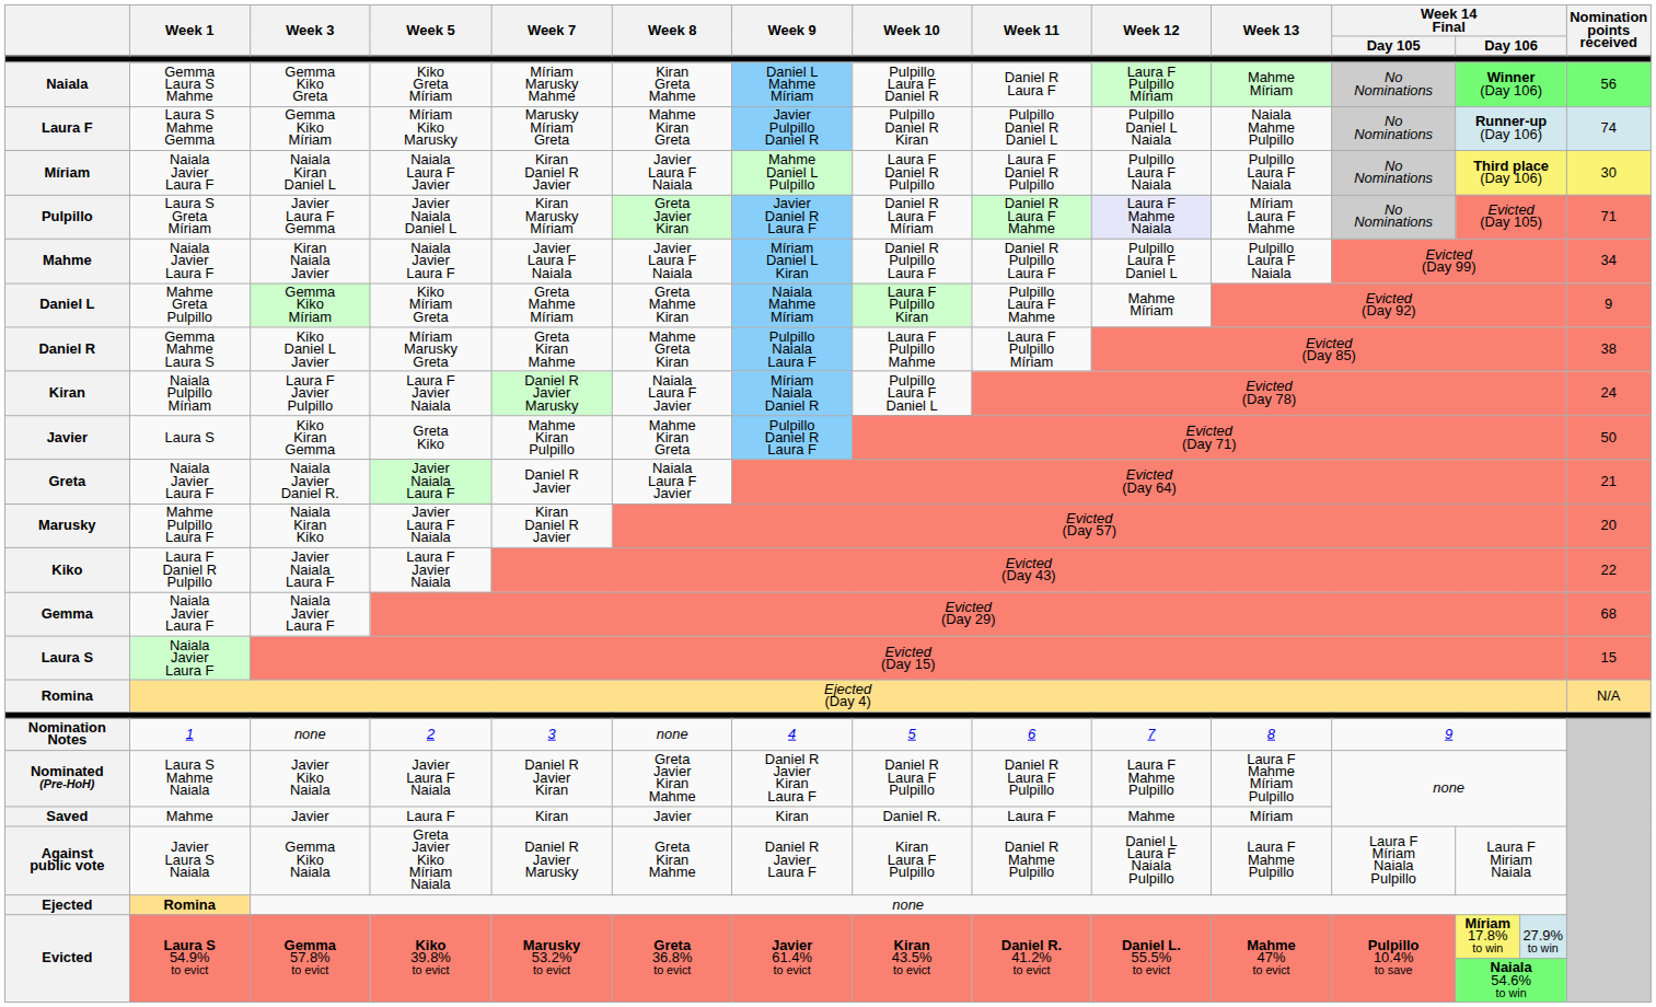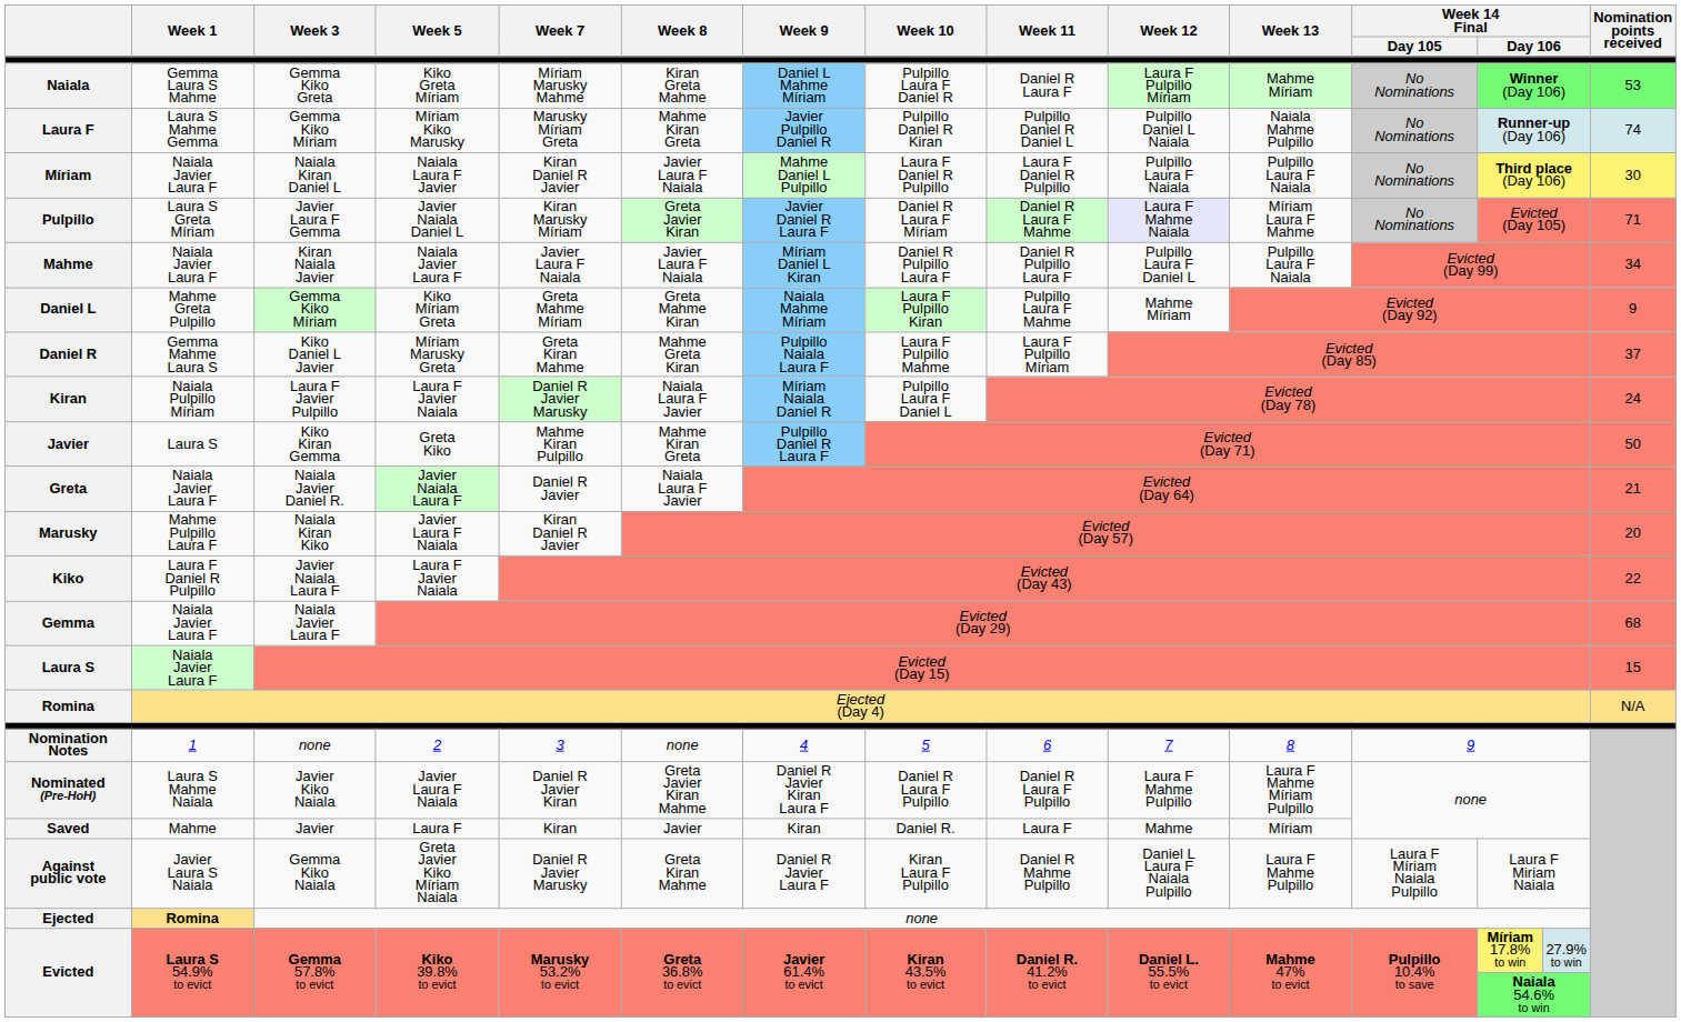Naiala | Nomination points received: 56 -> 53
Daniel R | Nomination points received: 38 -> 37
